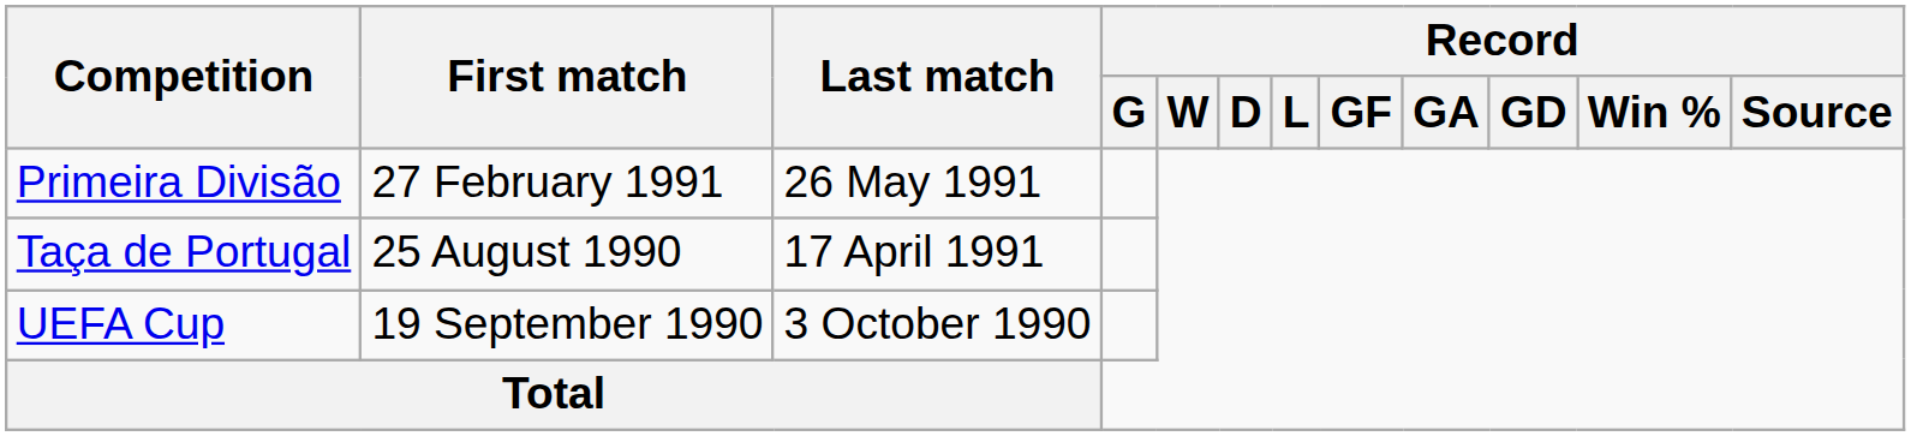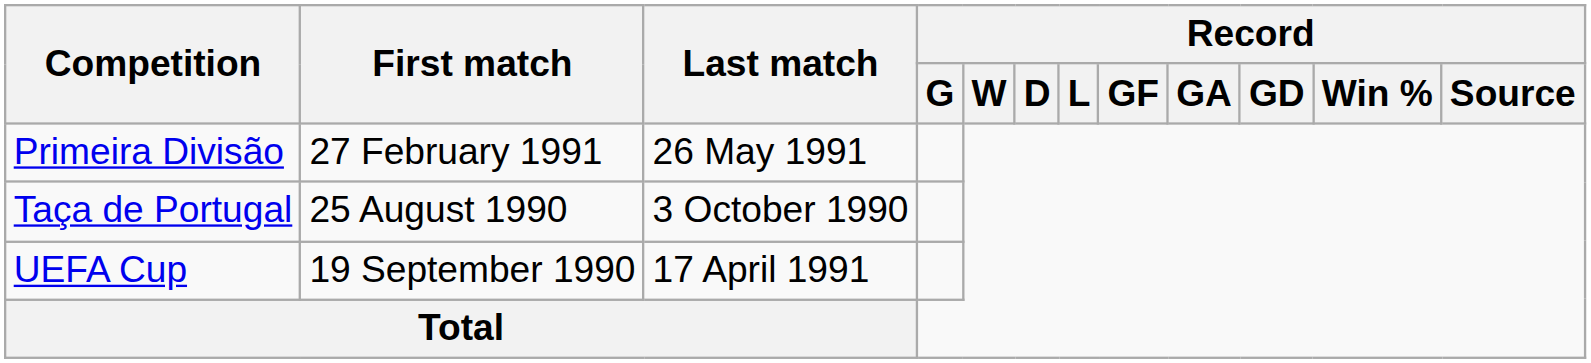Taça de Portugal | Last match: 17 April 1991 -> 3 October 1990
UEFA Cup | Last match: 3 October 1990 -> 17 April 1991
